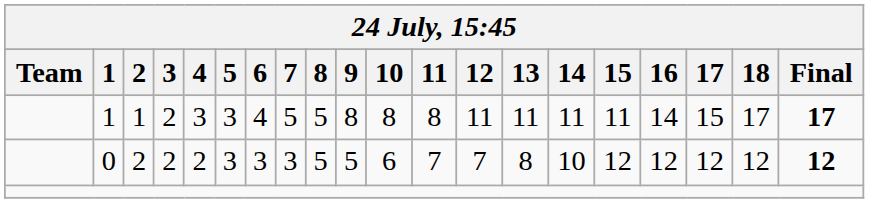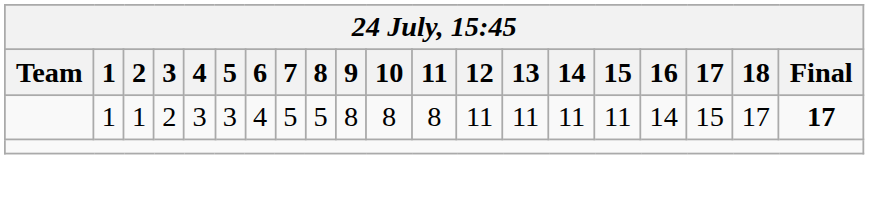- row: 0 | 2 | 2 | 2 | 3 | 3 | 3 | 5 | 5 | 6 | 7 | 7 | 8 | 10 | 12 | 12 | 12 | 12 | 12
